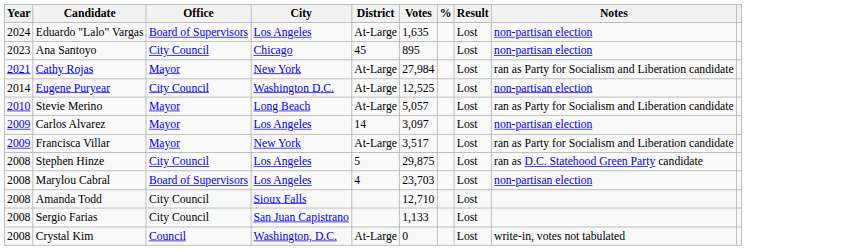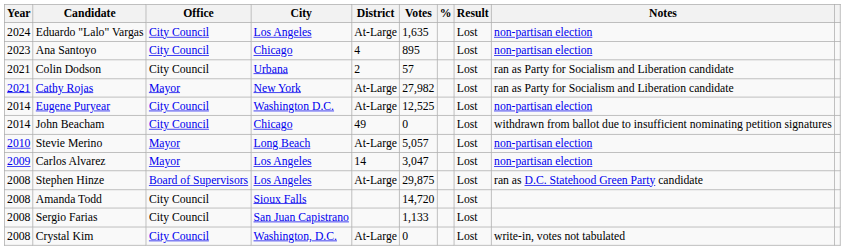Eduardo "Lalo" Vargas | Office: Board of Supervisors -> City Council
Ana Santoyo | District: 45 -> 4
+ row: 2021 | Colin Dodson | City Council | Urbana | 2 | 57 | Lost | ran as Party for Socialism and Liberation candidate
Cathy Rojas | Votes: 27,984 -> 27,982
+ row: 2014 | John Beacham | City Council | Chicago | 49 | 0 | Lost | withdrawn from ballot due to insufficient nominating petition signatures
Stevie Merino | Notes: ran as Party for Socialism and Liberation candidate -> non-partisan election
Carlos Alvarez | Votes: 3,097 -> 3,047
- row: 2009 | Francisca Villar | Mayor | New York | At-Large | 3,517 | Lost | ran as Party for Socialism and Liberation candidate
Stephen Hinze | Office: City Council -> Board of Supervisors
Stephen Hinze | District: 5 -> At-Large
- row: 2008 | Marylou Cabral | Board of Supervisors | Los Angeles | 4 | 23,703 | Lost | non-partisan election
Amanda Todd | Votes: 12,710 -> 14,720
Crystal Kim | Office: Council -> City Council
